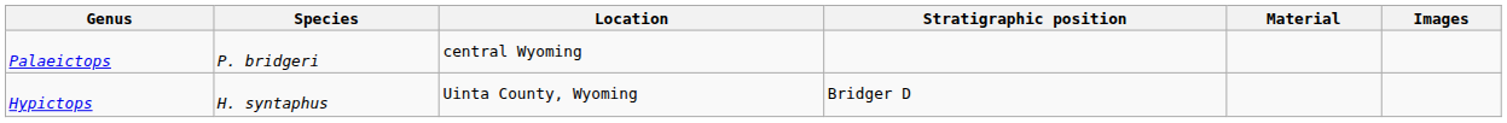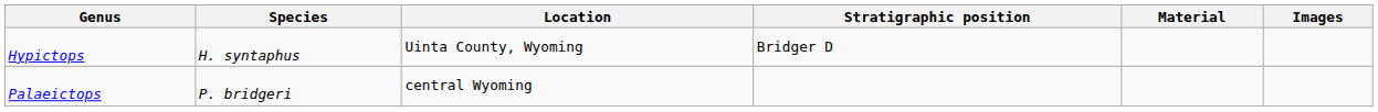rows swapped: Hypictops <-> Palaeictops
